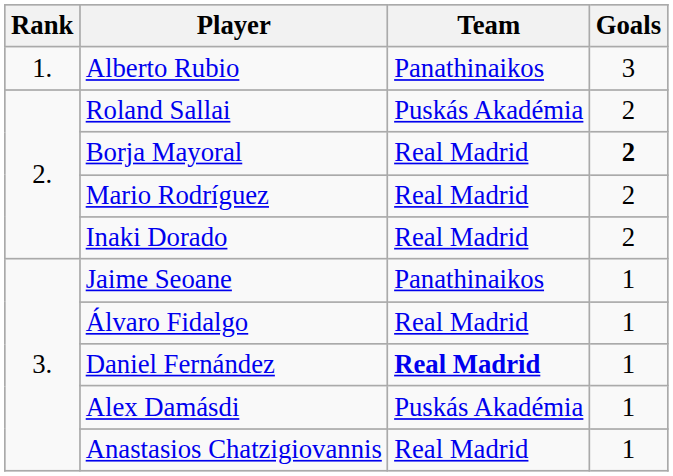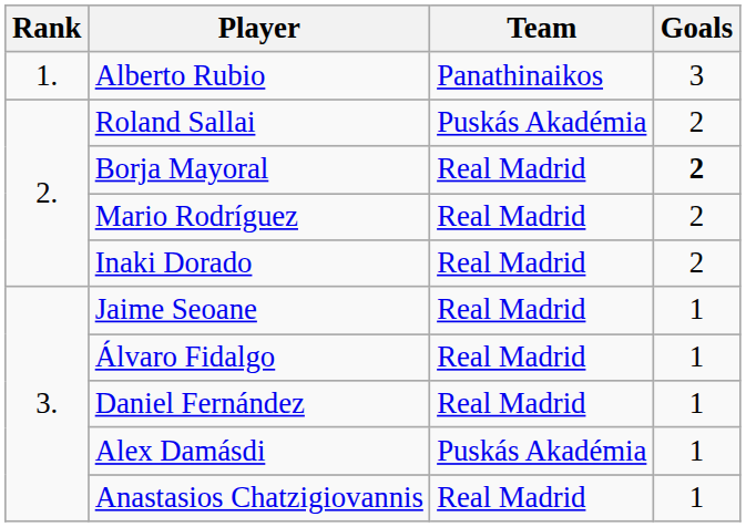Jaime Seoane | Team: Panathinaikos -> Real Madrid
Daniel Fernández | Team: bold -> normal
